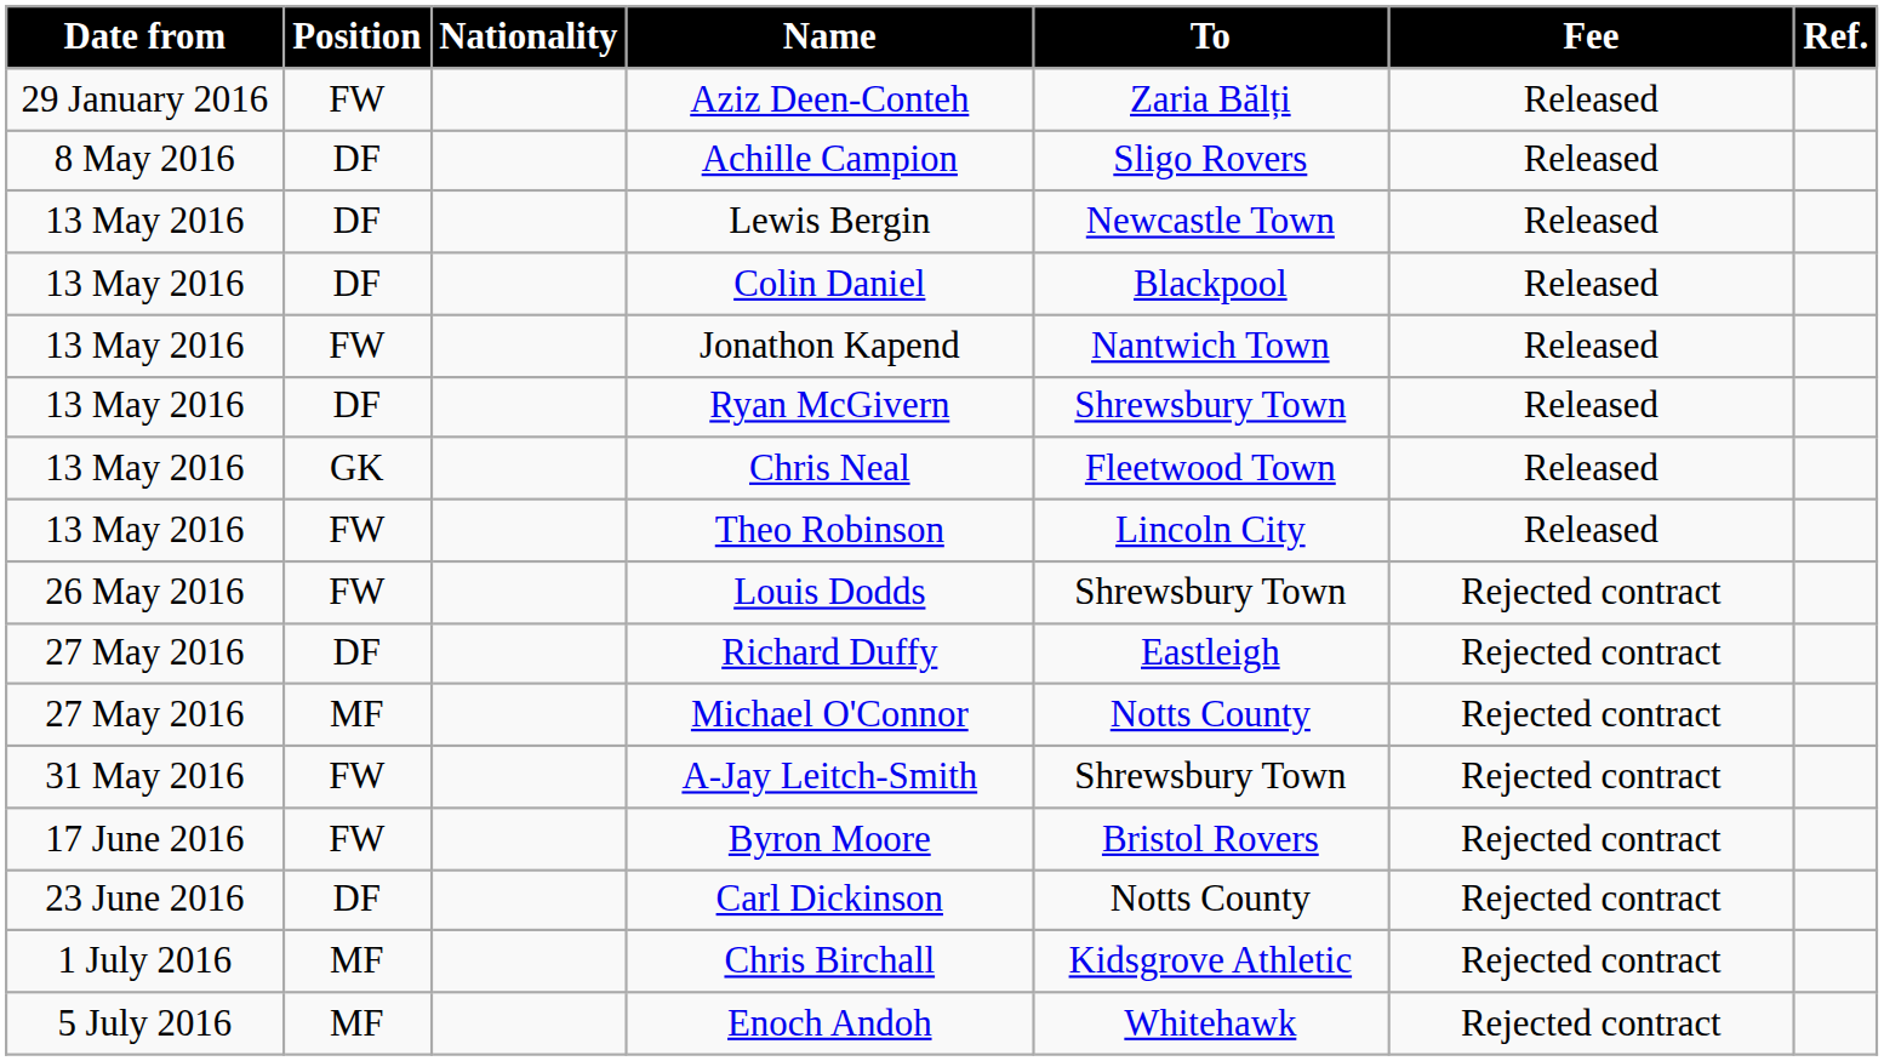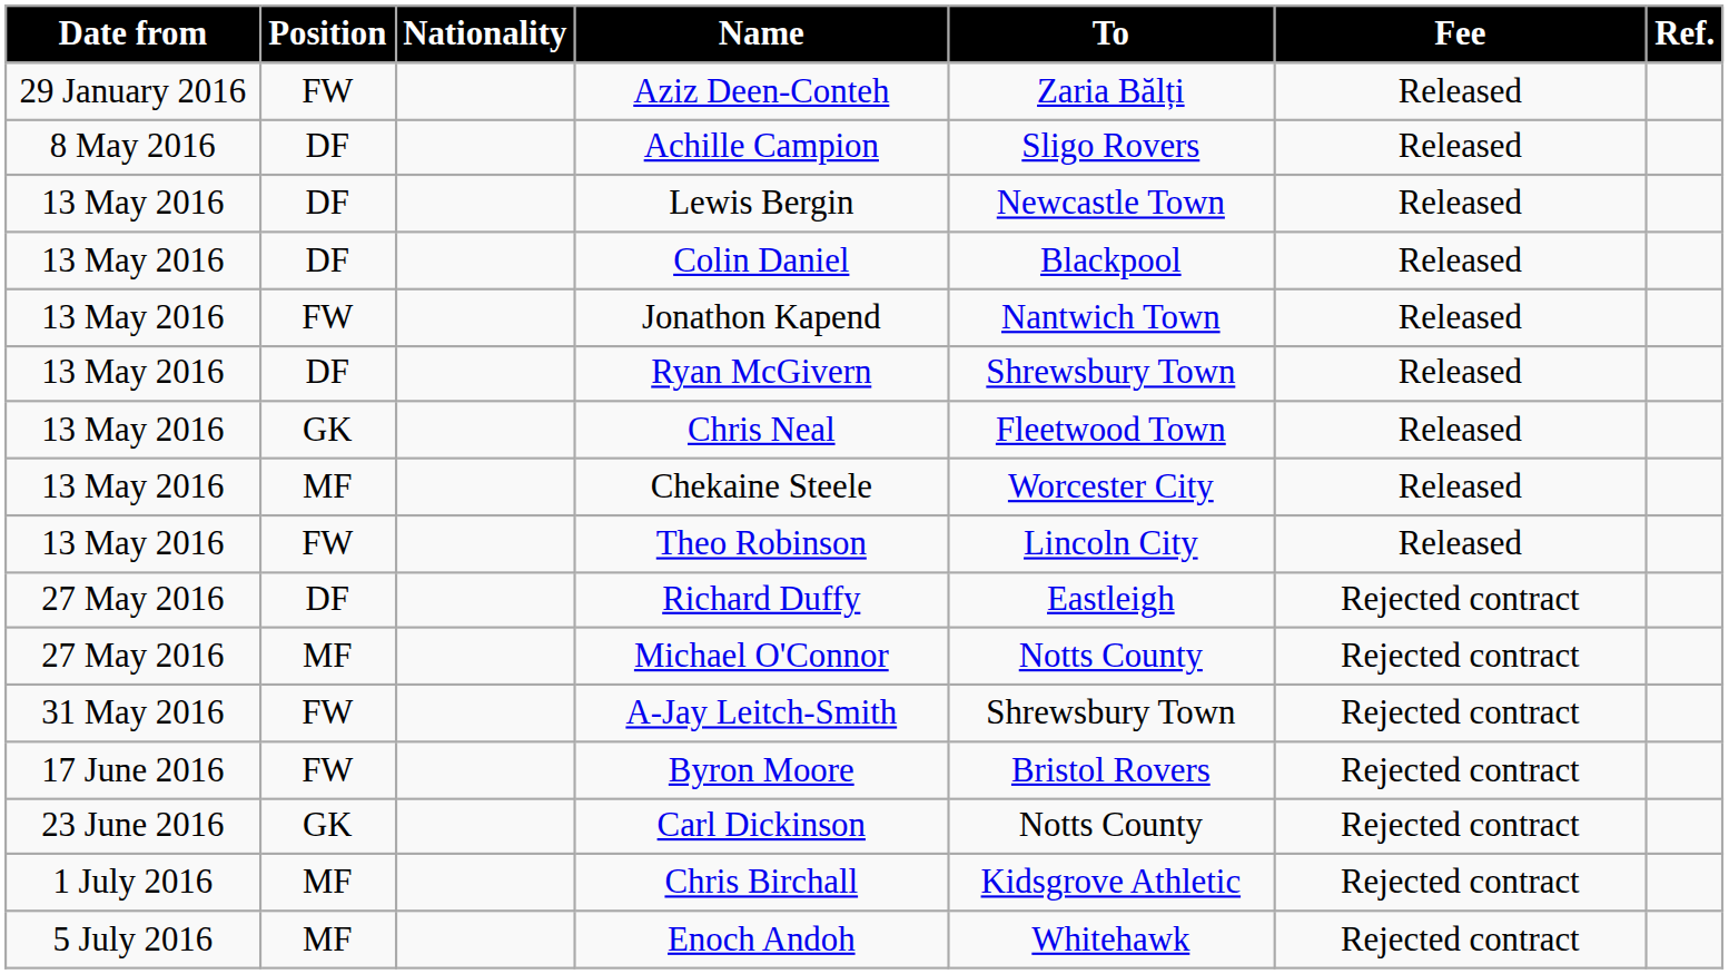+ row: 13 May 2016 | MF | Chekaine Steele | Worcester City | Released
- row: 26 May 2016 | FW | Louis Dodds | Shrewsbury Town | Rejected contract
Carl Dickinson | Position: DF -> GK
